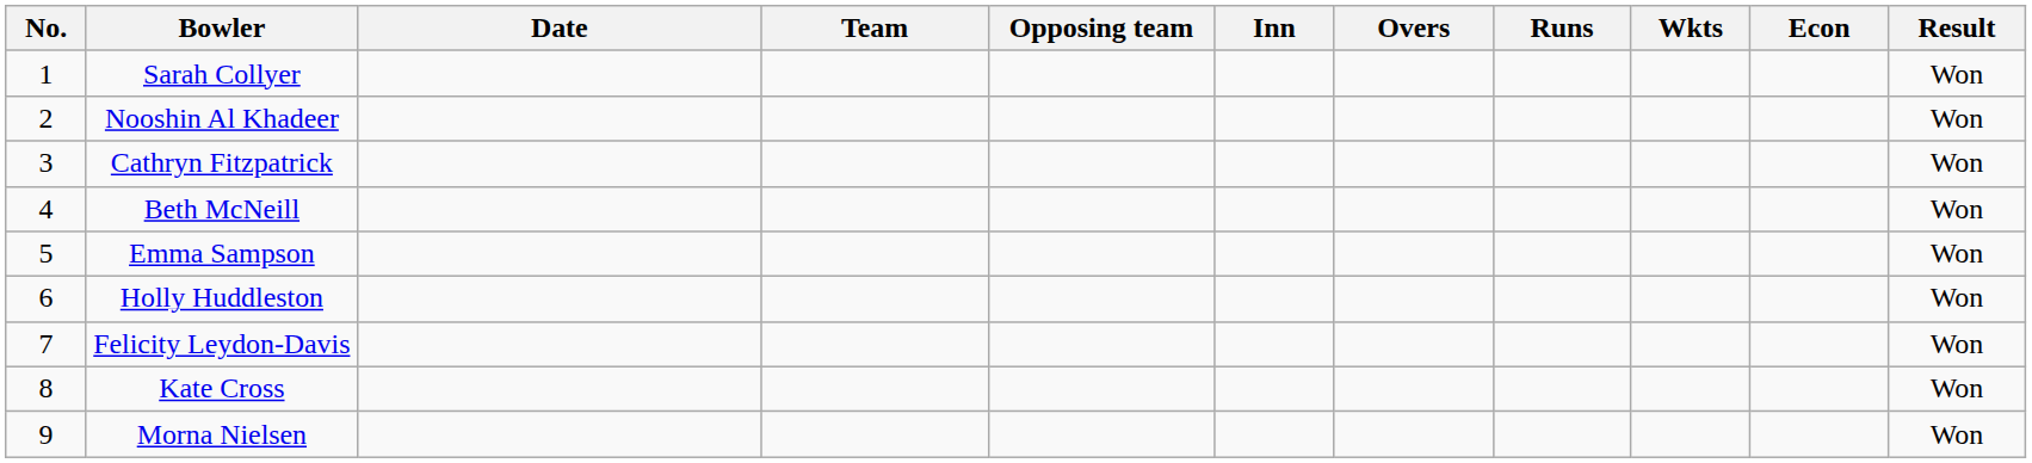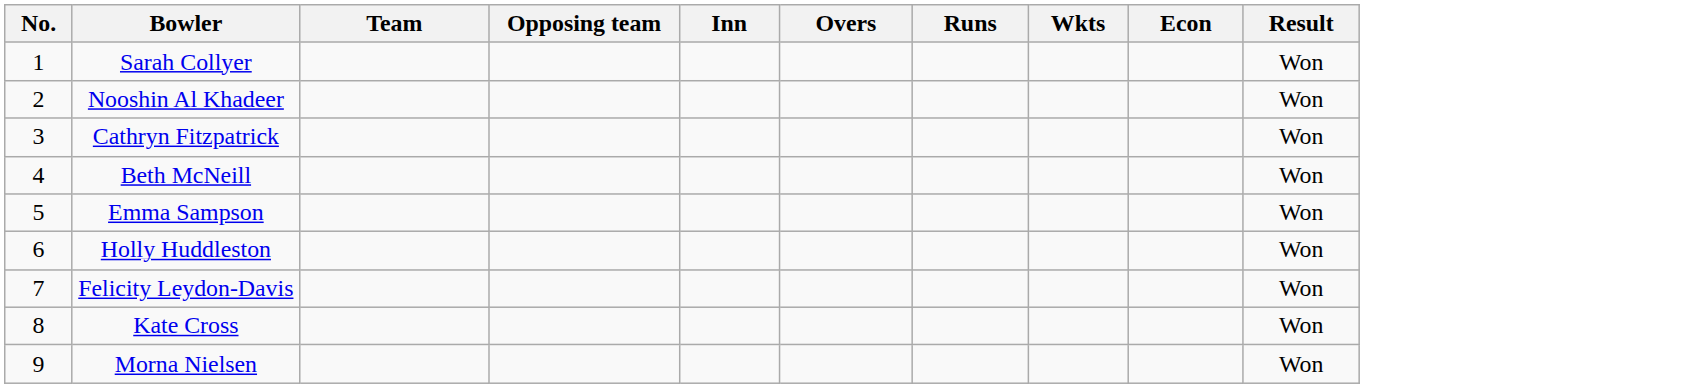- column: Date
